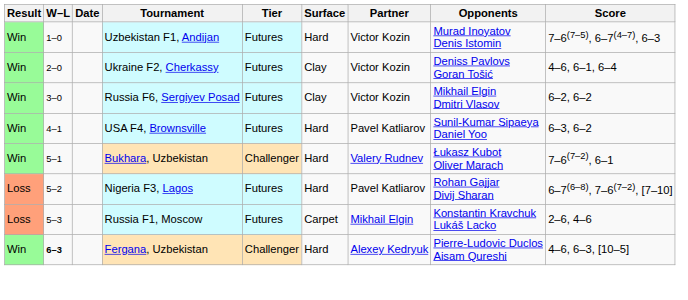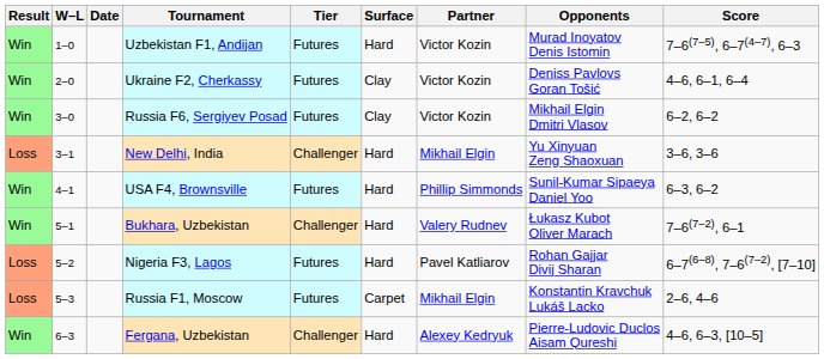+ row: Loss | 3–1 | New Delhi, India | Challenger | Hard | Mikhail Elgin | Yu Xinyuan Zeng Shaoxuan | 3–6, 3–6
USA F4, Brownsville | Partner: Pavel Katliarov -> Phillip Simmonds
Fergana, Uzbekistan | W–L: bold -> normal
